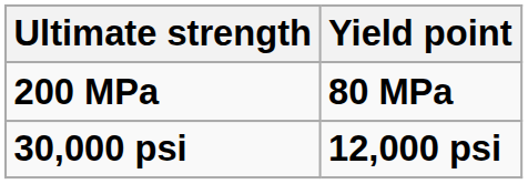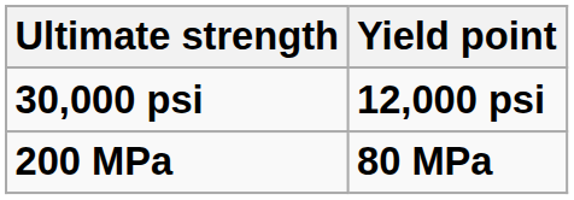rows swapped: 30,000 psi <-> 200 MPa
